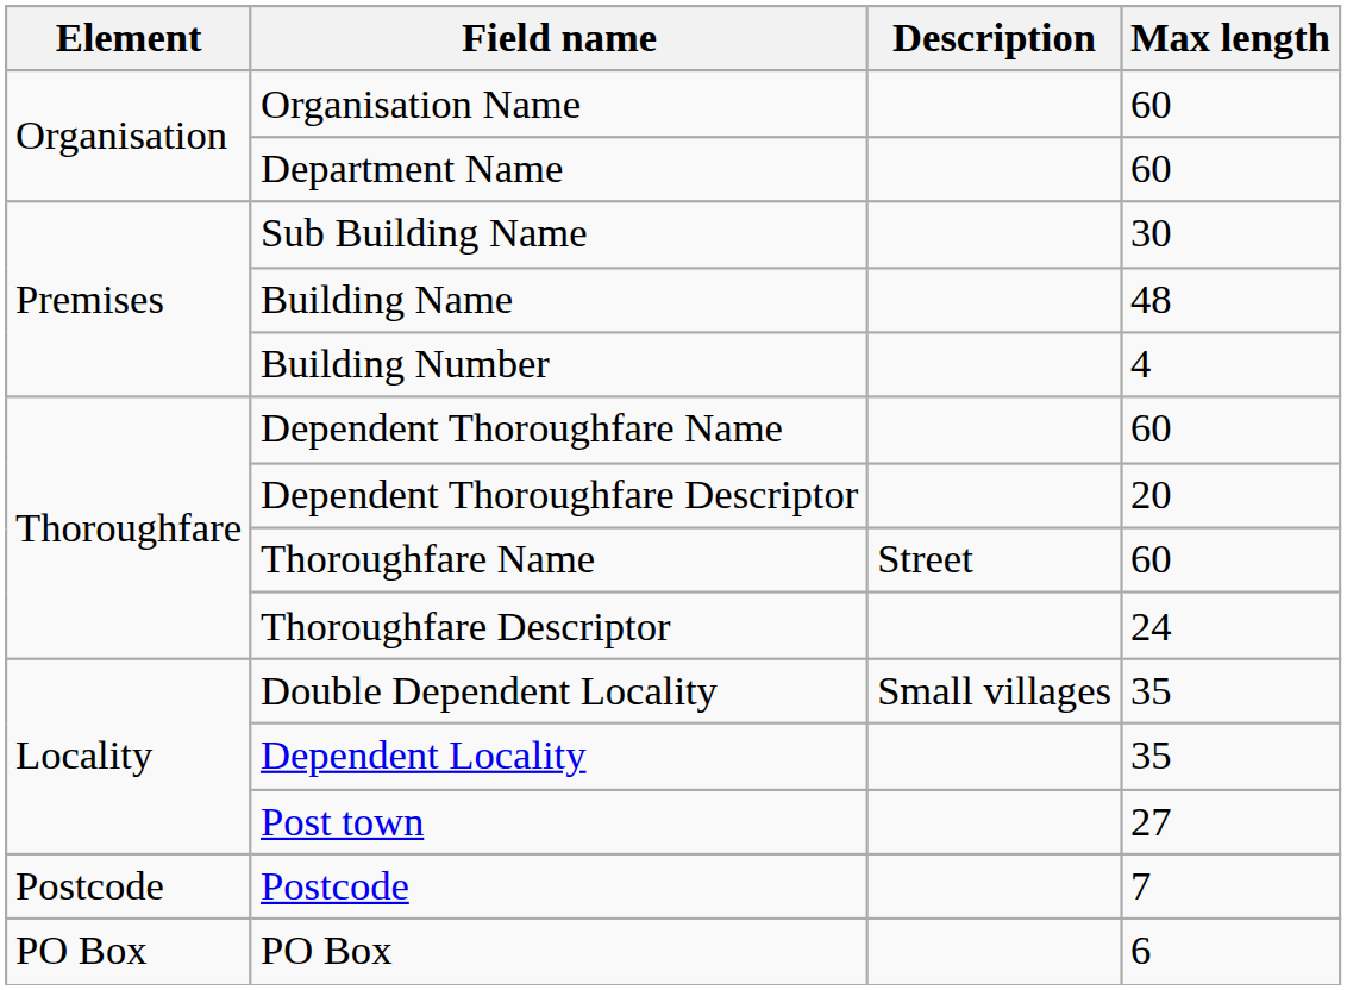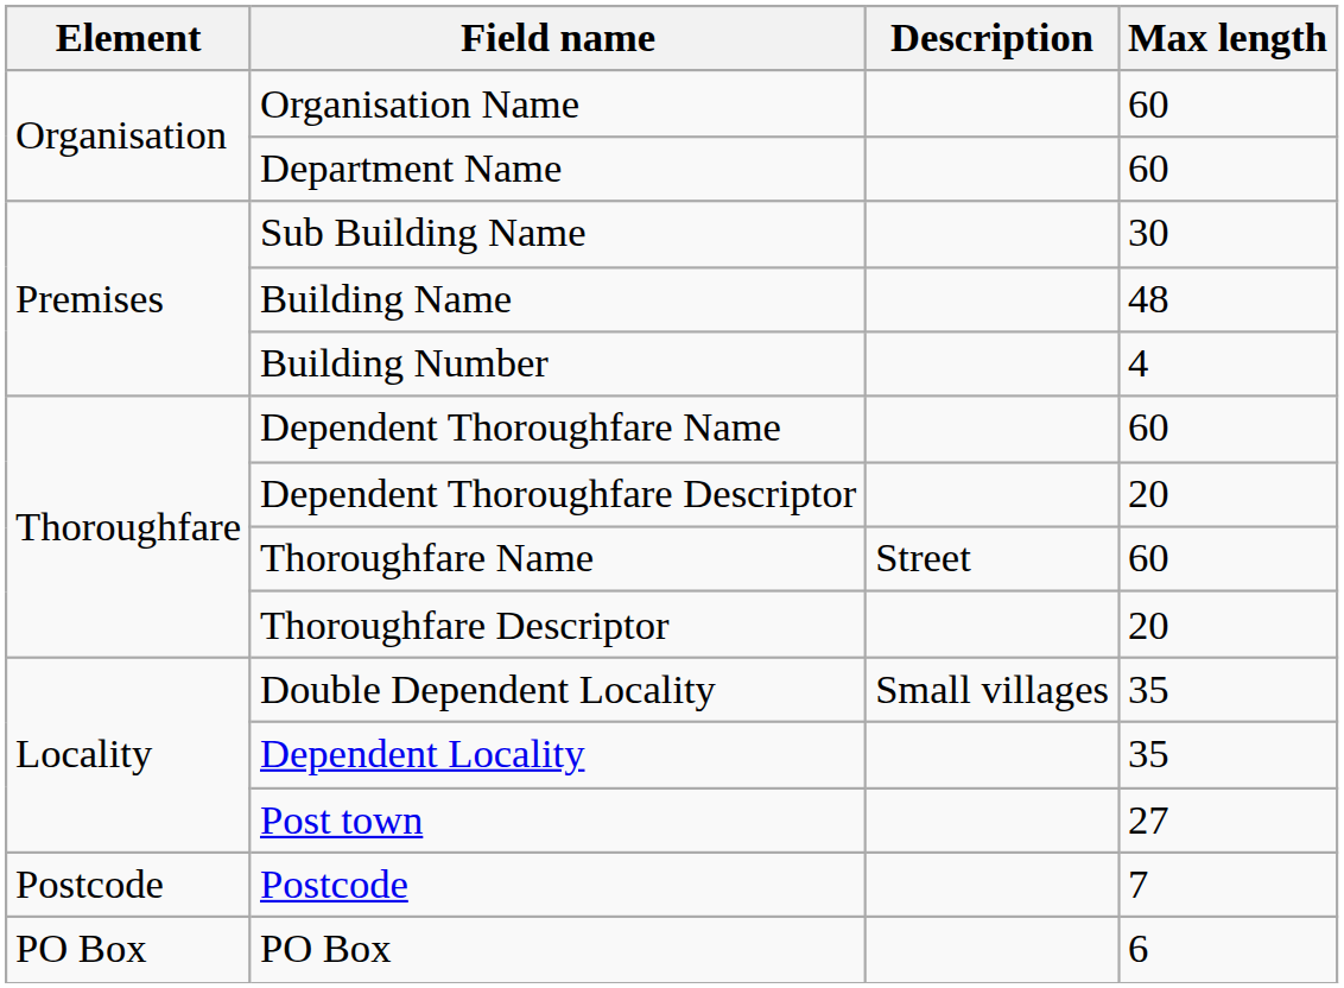Thoroughfare Descriptor | Max length: 24 -> 20
